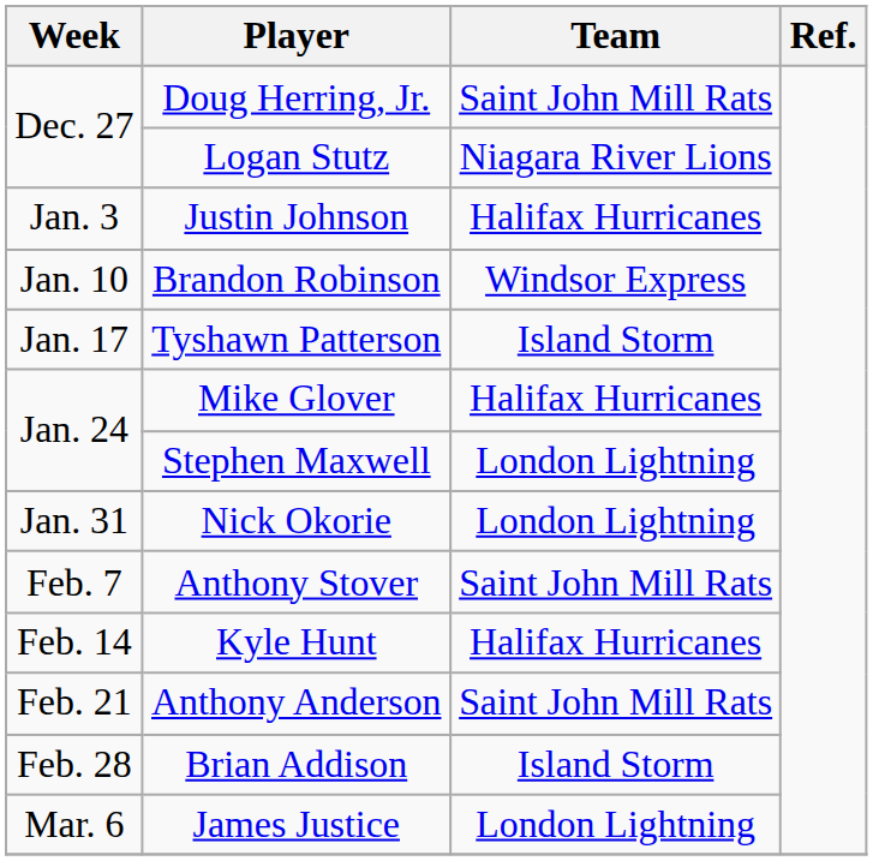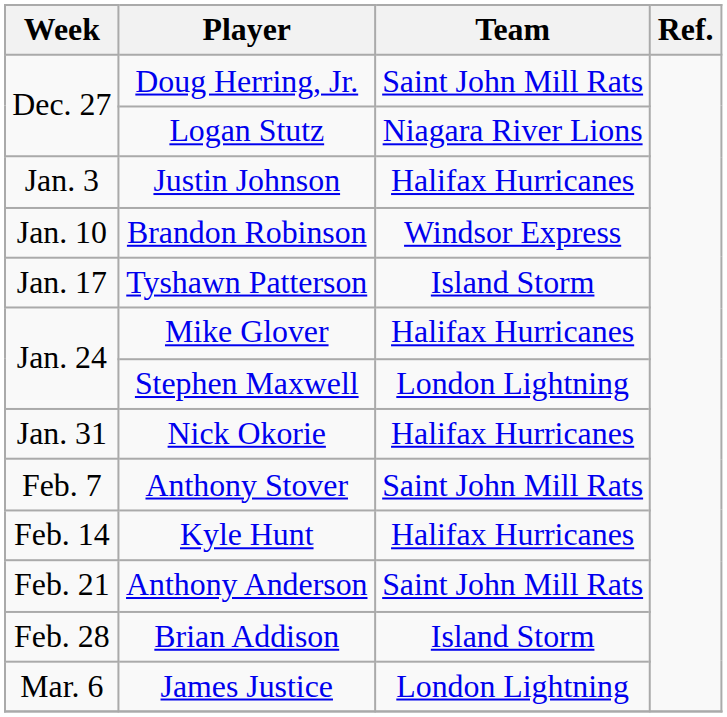Nick Okorie | Team: London Lightning -> Halifax Hurricanes
